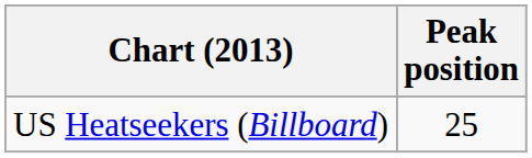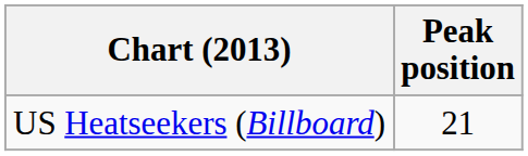US Heatseekers (Billboard) | Peak position: 25 -> 21
